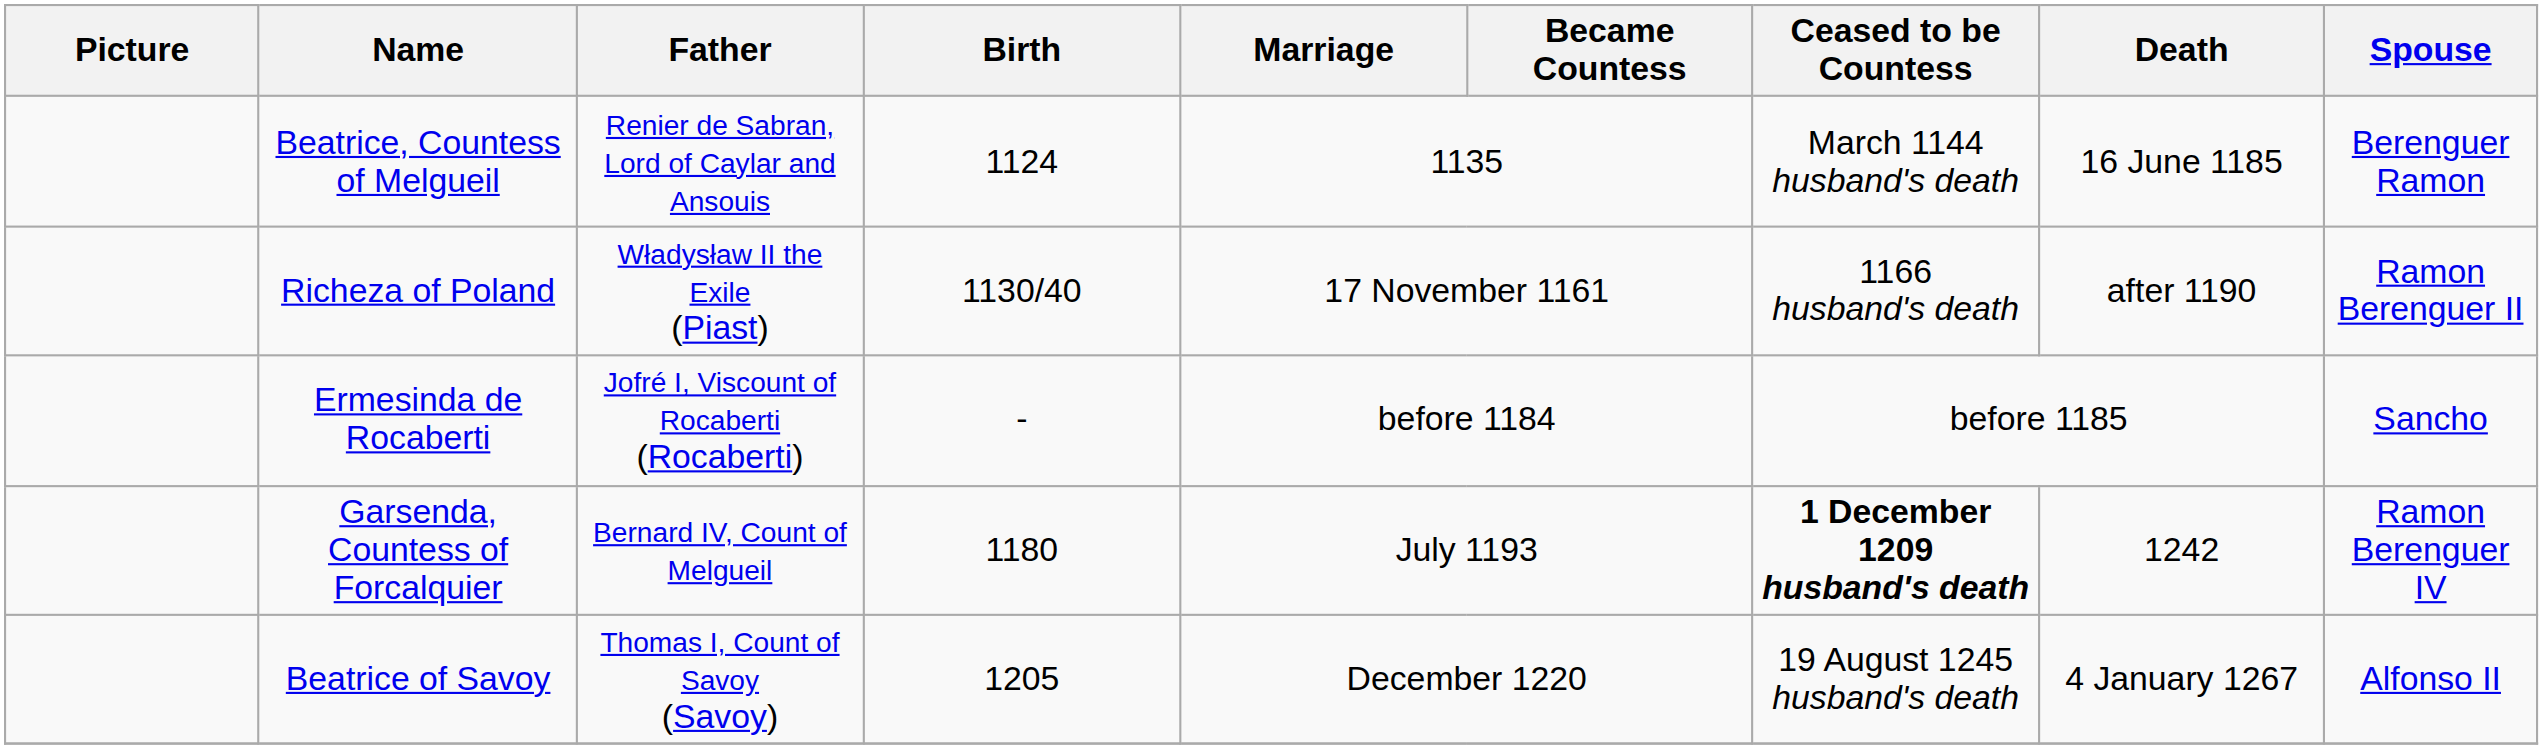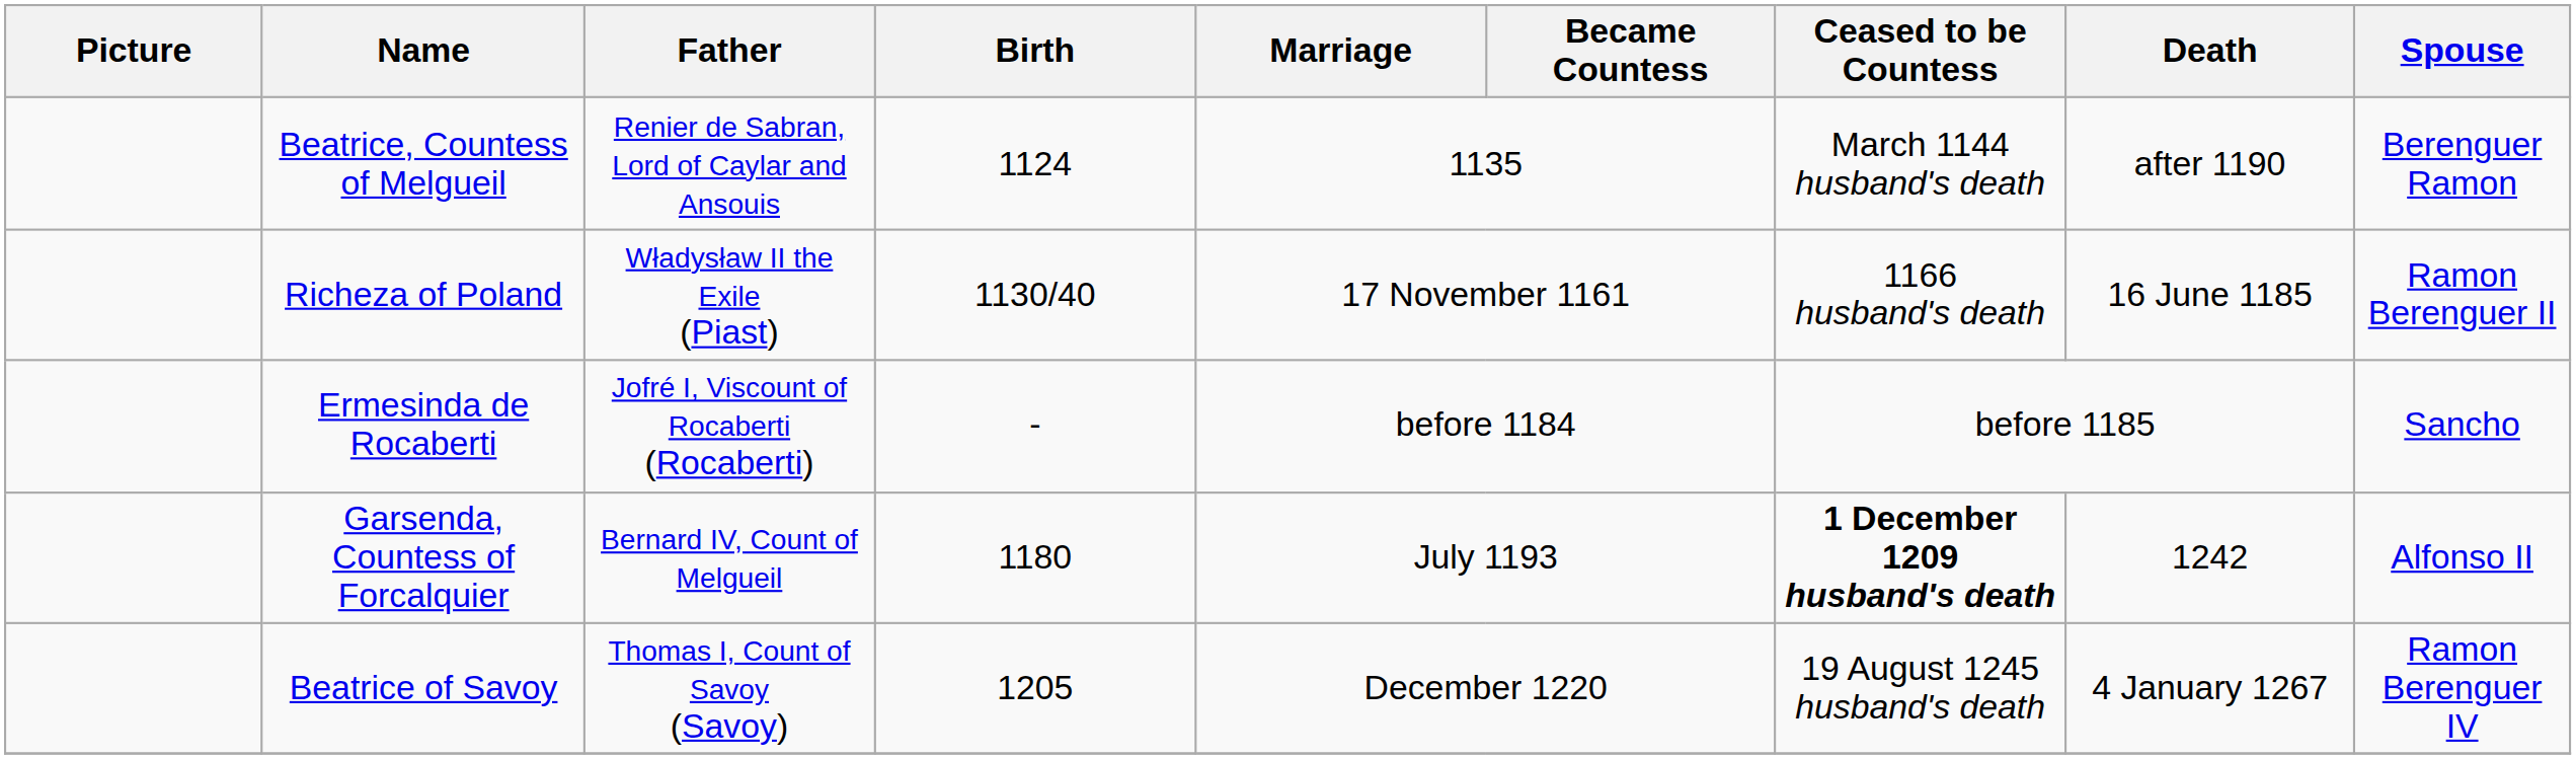Beatrice, Countess of Melgueil | Death: 16 June 1185 -> after 1190
Richeza of Poland | Death: after 1190 -> 16 June 1185
Garsenda, Countess of Forcalquier | Spouse: Ramon Berenguer IV -> Alfonso II
Beatrice of Savoy | Spouse: Alfonso II -> Ramon Berenguer IV
